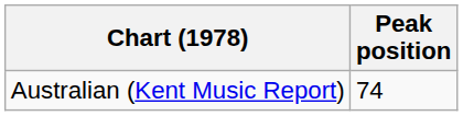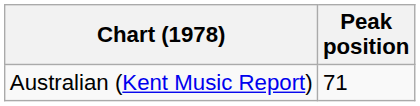Australian (Kent Music Report) | Peak position: 74 -> 71
